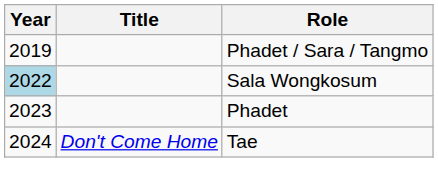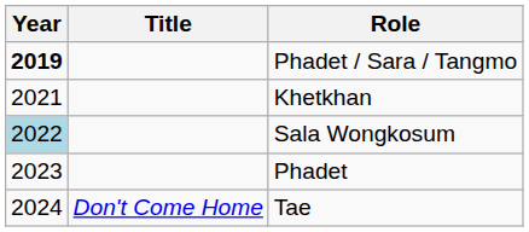Phadet / Sara / Tangmo | Year: normal -> bold
+ row: 2021 | Khetkhan
